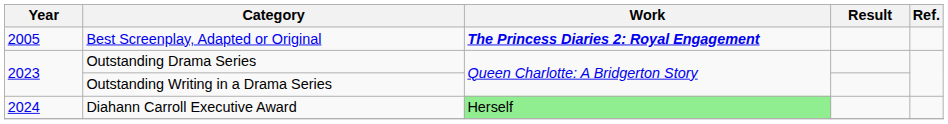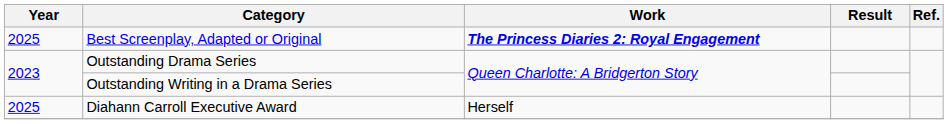Best Screenplay, Adapted or Original | Year: 2005 -> 2025
Diahann Carroll Executive Award | Year: 2024 -> 2025
Diahann Carroll Executive Award | Work: lightgreen background -> no background
